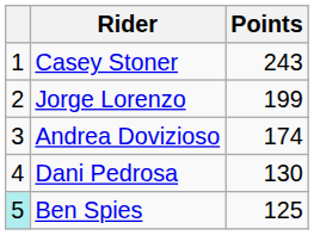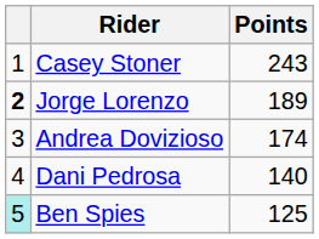Jorge Lorenzo | column 1: normal -> bold
Jorge Lorenzo | Points: 199 -> 189
Dani Pedrosa | Points: 130 -> 140
